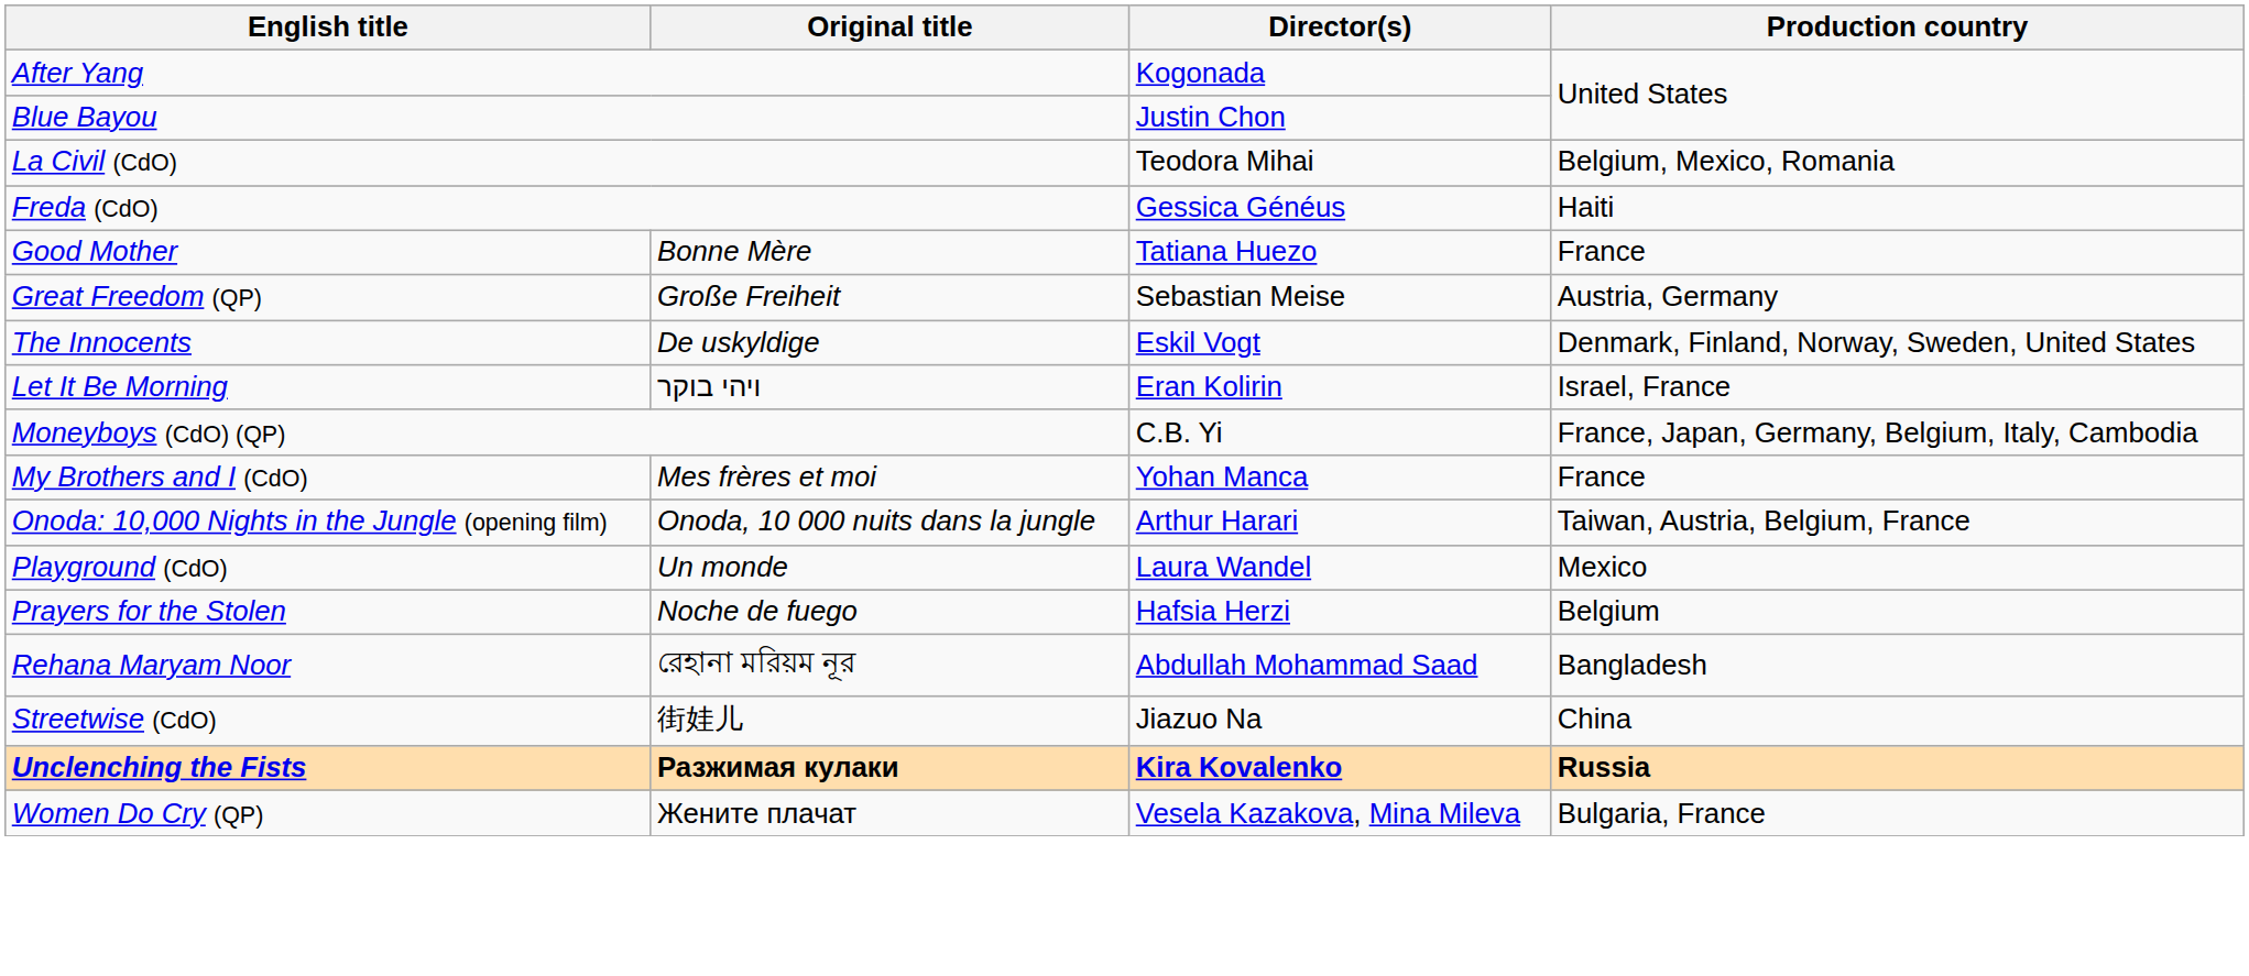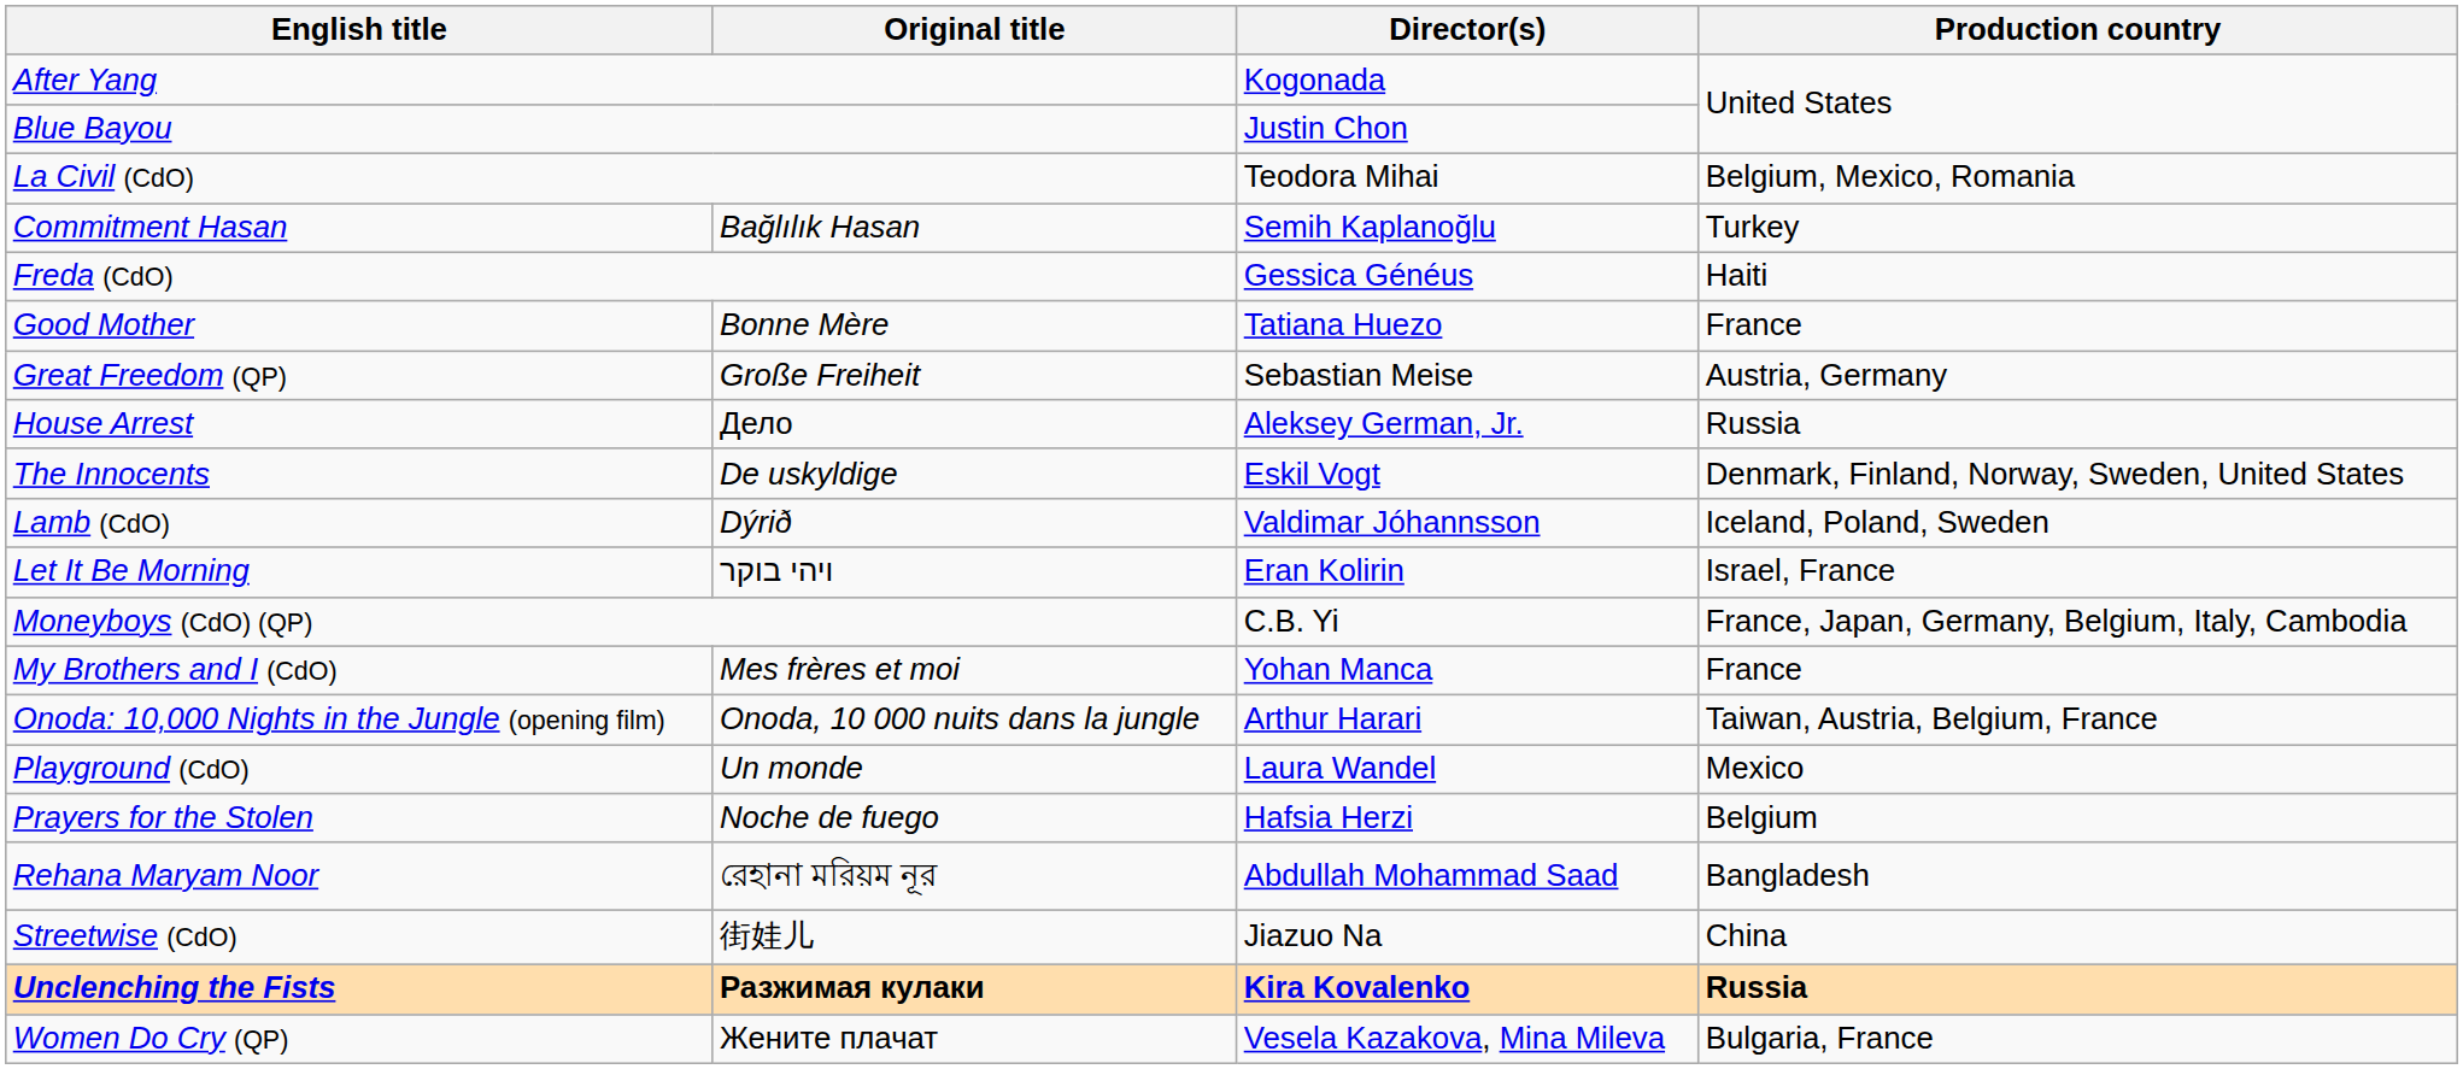+ row: Commitment Hasan | Bağlılık Hasan | Semih Kaplanoğlu | Turkey
+ row: House Arrest | Дело | Aleksey German, Jr. | Russia
+ row: Lamb (CdO) | Dýrið | Valdimar Jóhannsson | Iceland, Poland, Sweden
